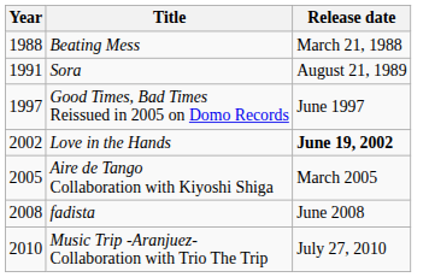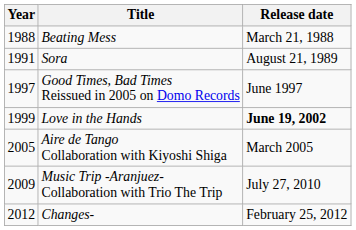Love in the Hands | Year: 2002 -> 1999
- row: 2008 | fadista | June 2008
Music Trip -Aranjuez- Collaboration with Trio The Trip | Year: 2010 -> 2009
+ row: 2012 | Changes- | February 25, 2012
